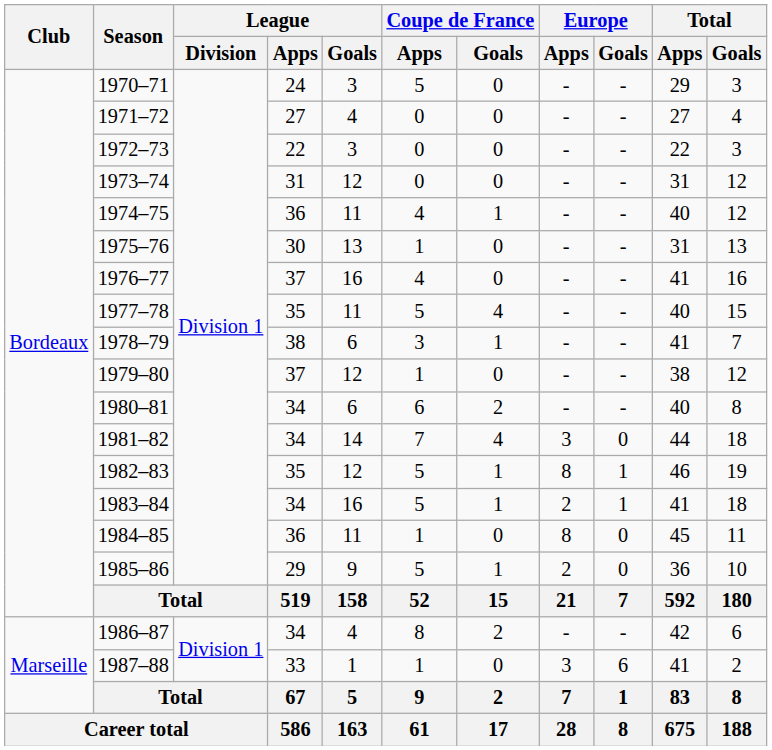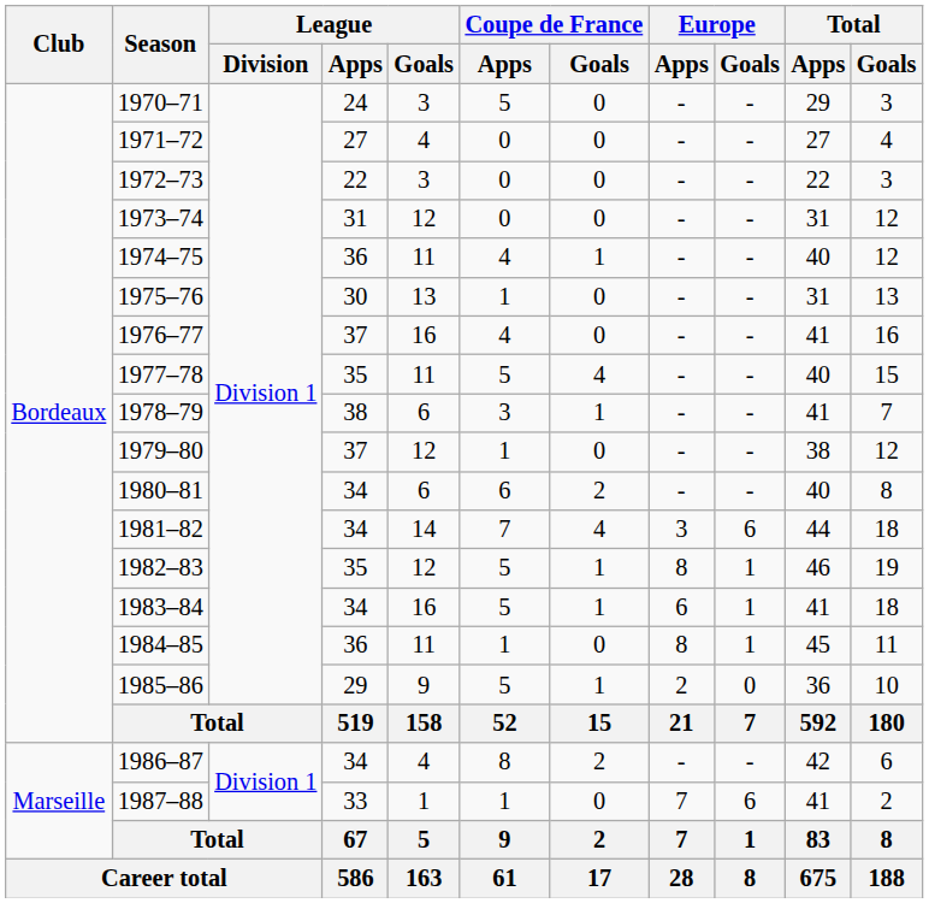1981–82 | Europe / Goals: 0 -> 6
1983–84 | Europe / Apps: 2 -> 6
1984–85 | Europe / Goals: 0 -> 1
1987–88 | Europe / Apps: 3 -> 7
